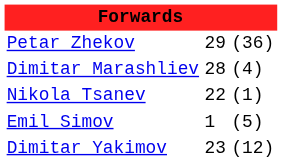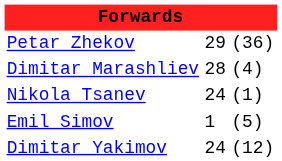Nikola Tsanev | column 2: 22 -> 24
Dimitar Yakimov | column 2: 23 -> 24
